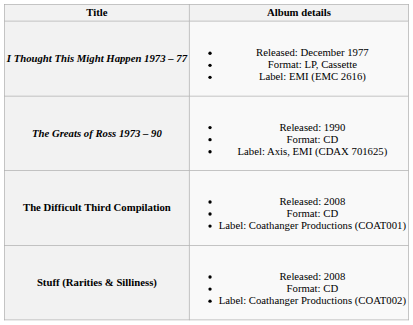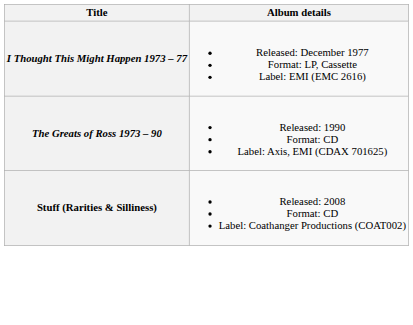- row: The Difficult Third Compilation | Released: 2008 Format: CD Label: Coathanger Productions (COAT001)
